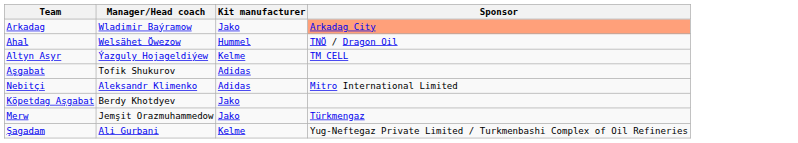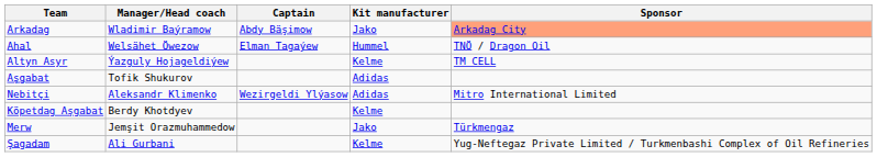+ column: Captain | Abdy Bäşimow | Elman Tagaýew | Wezirgeldi Ylýasow
Köpetdag Aşgabat | Kit manufacturer: Jako -> Kelme
